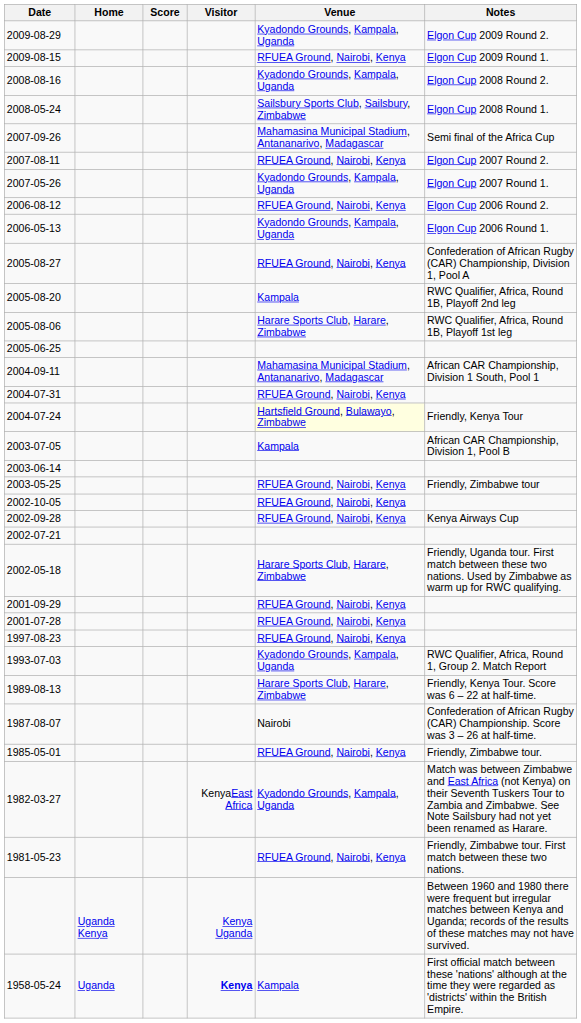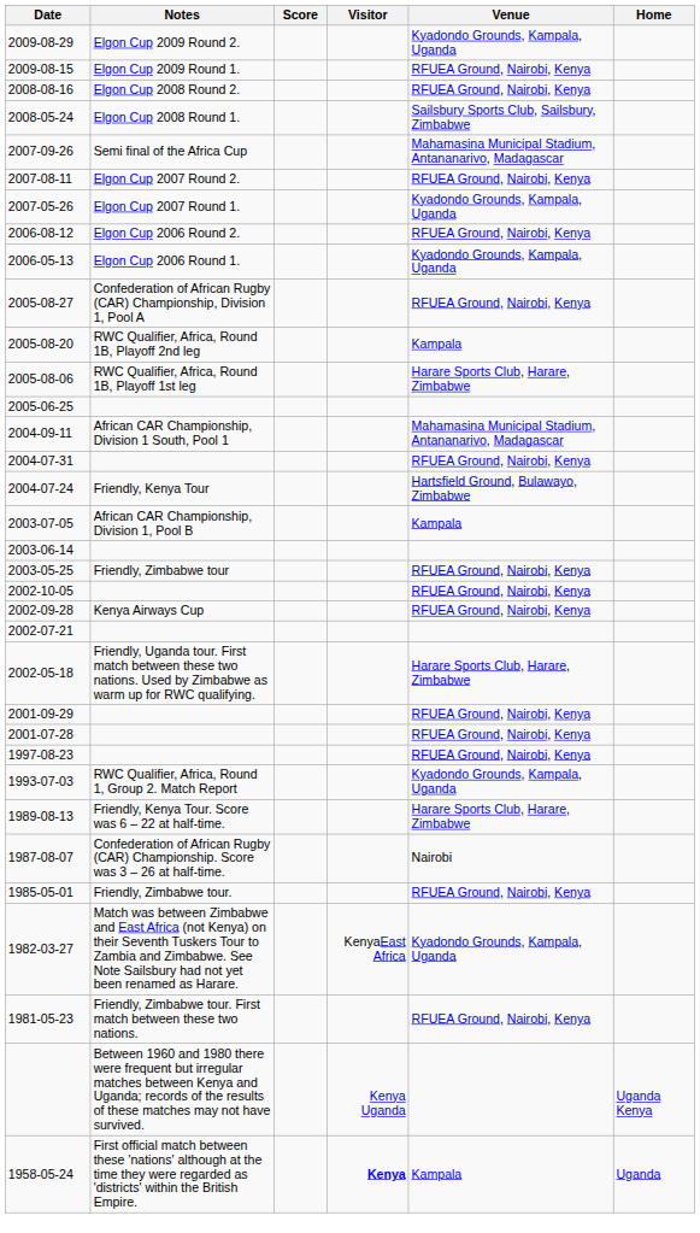columns swapped: Home <-> Notes
2008-08-16 | Venue: Kyadondo Grounds, Kampala, Uganda -> RFUEA Ground, Nairobi, Kenya
2004-07-24 | Venue: lightyellow background -> no background
